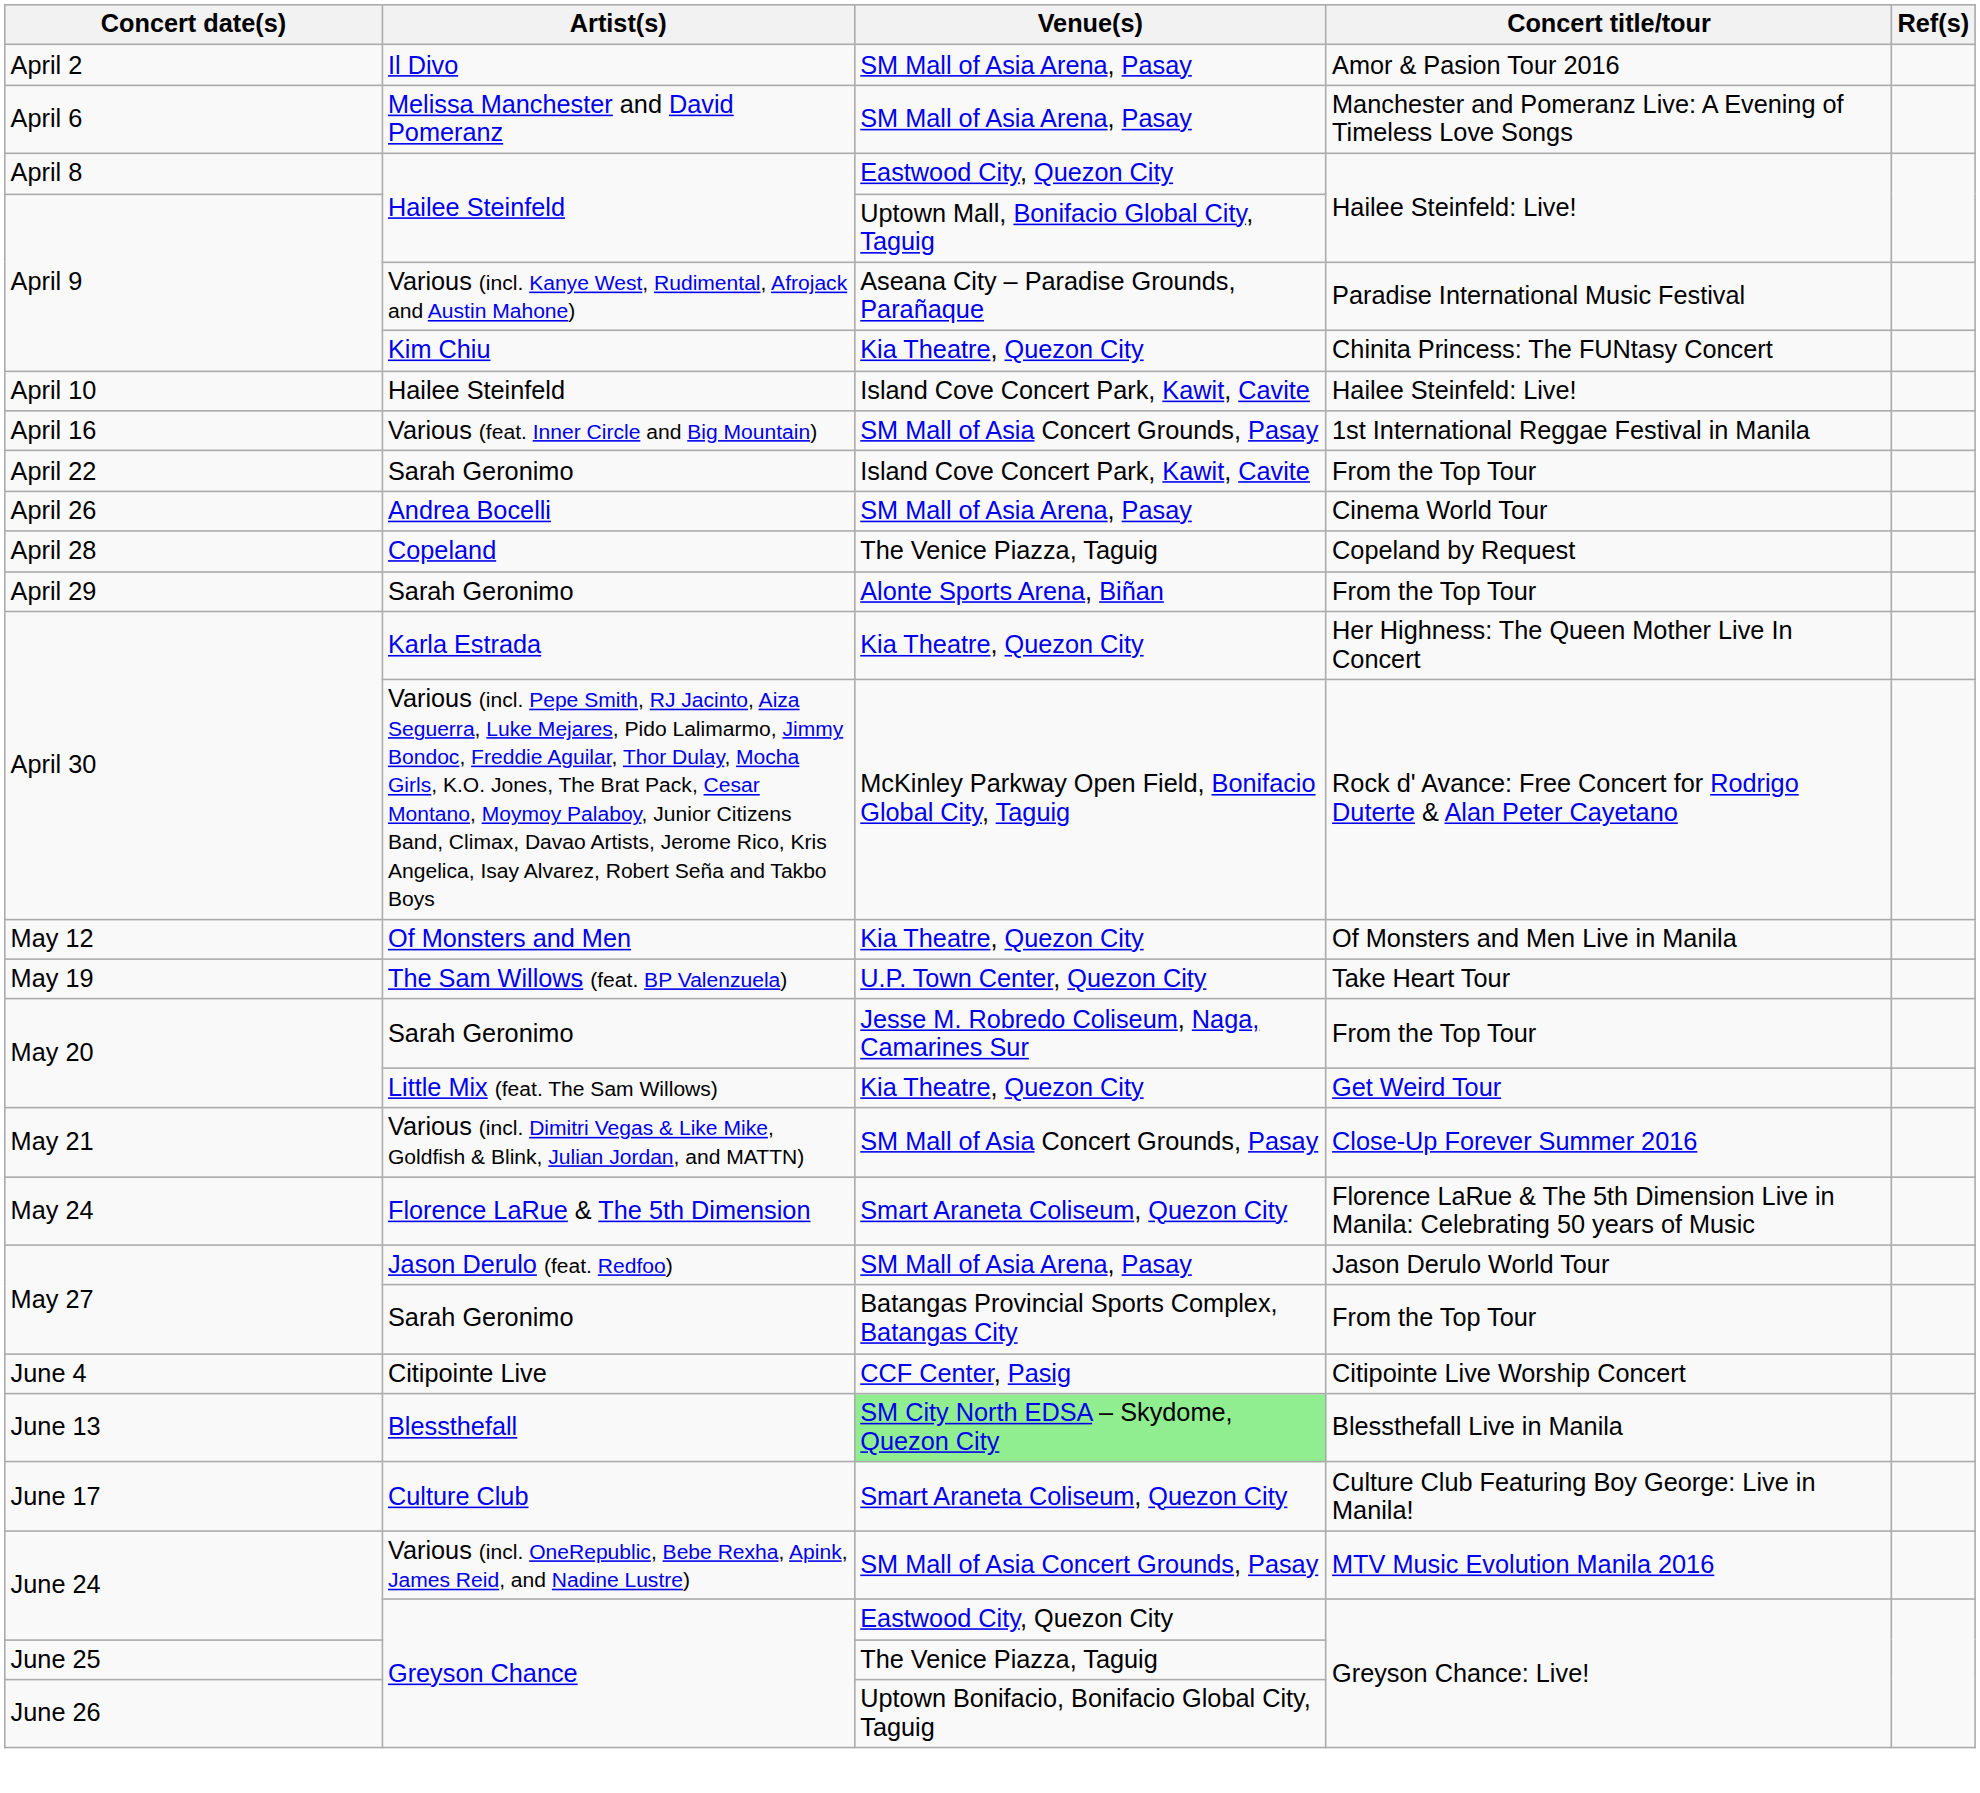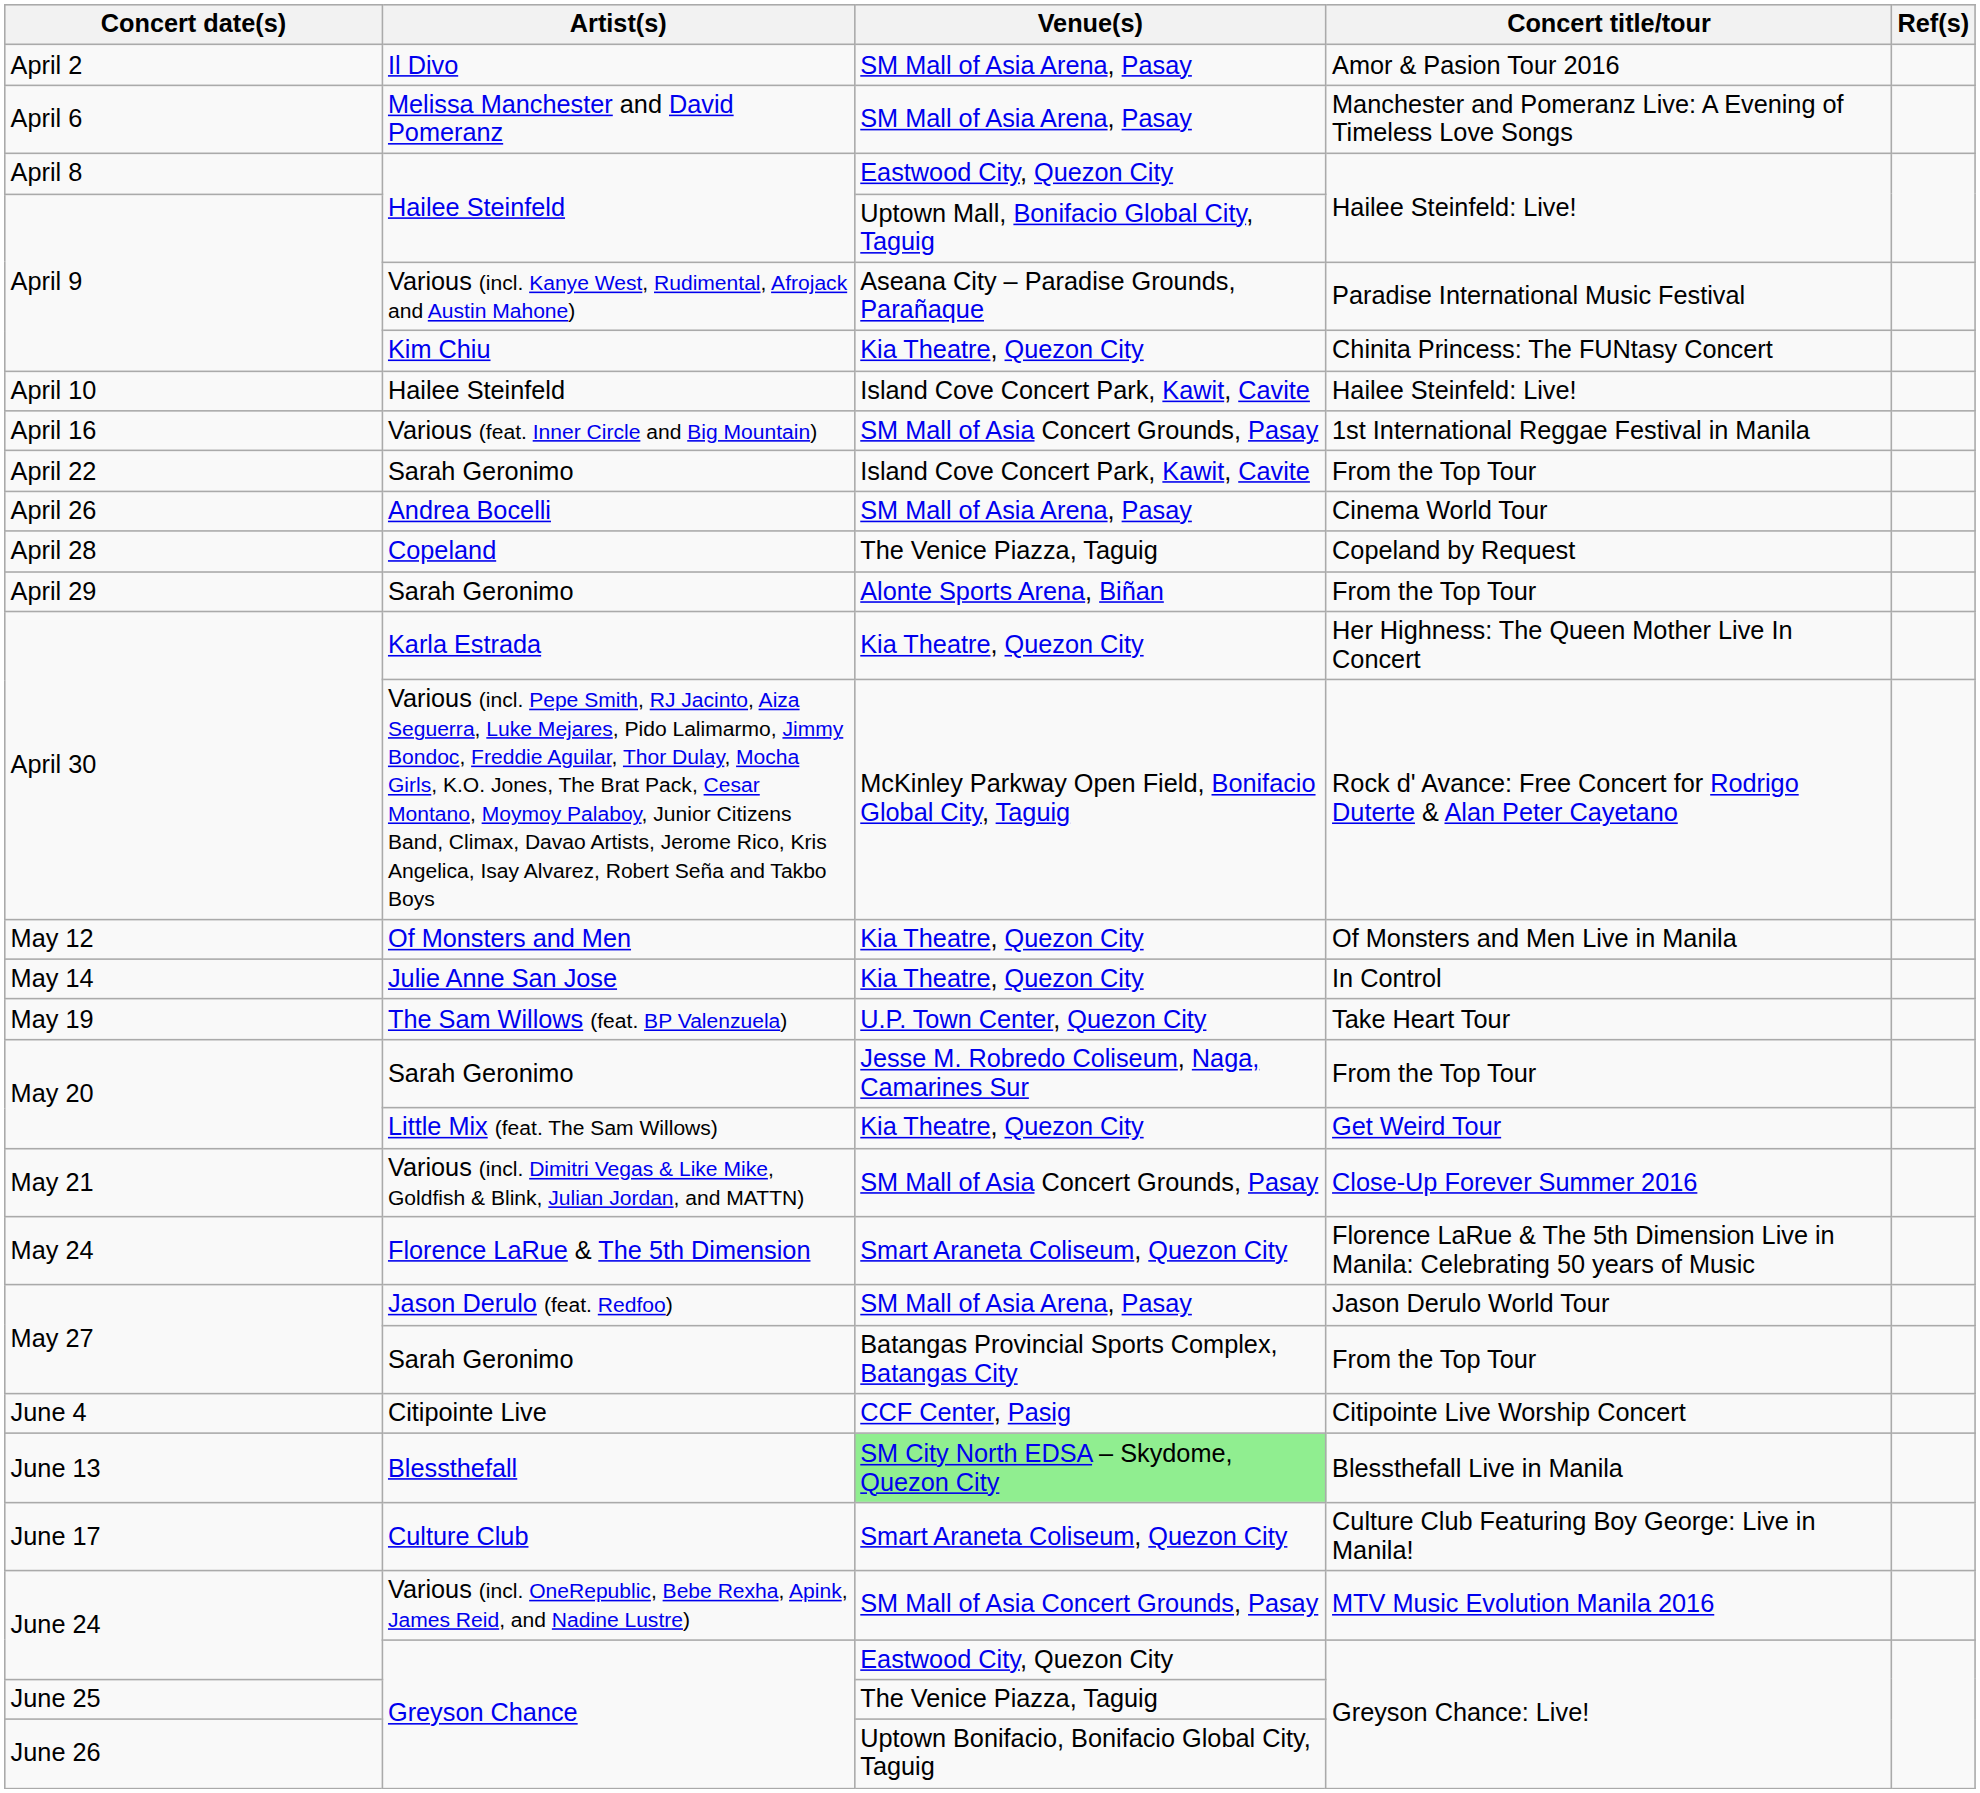+ row: May 14 | Julie Anne San Jose | Kia Theatre, Quezon City | In Control
